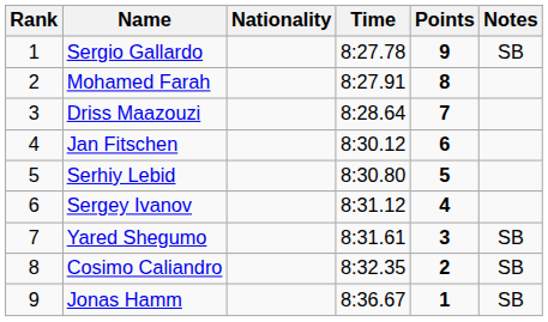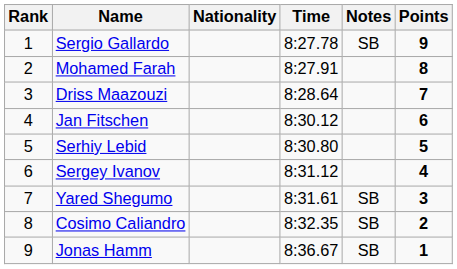columns swapped: Notes <-> Points
